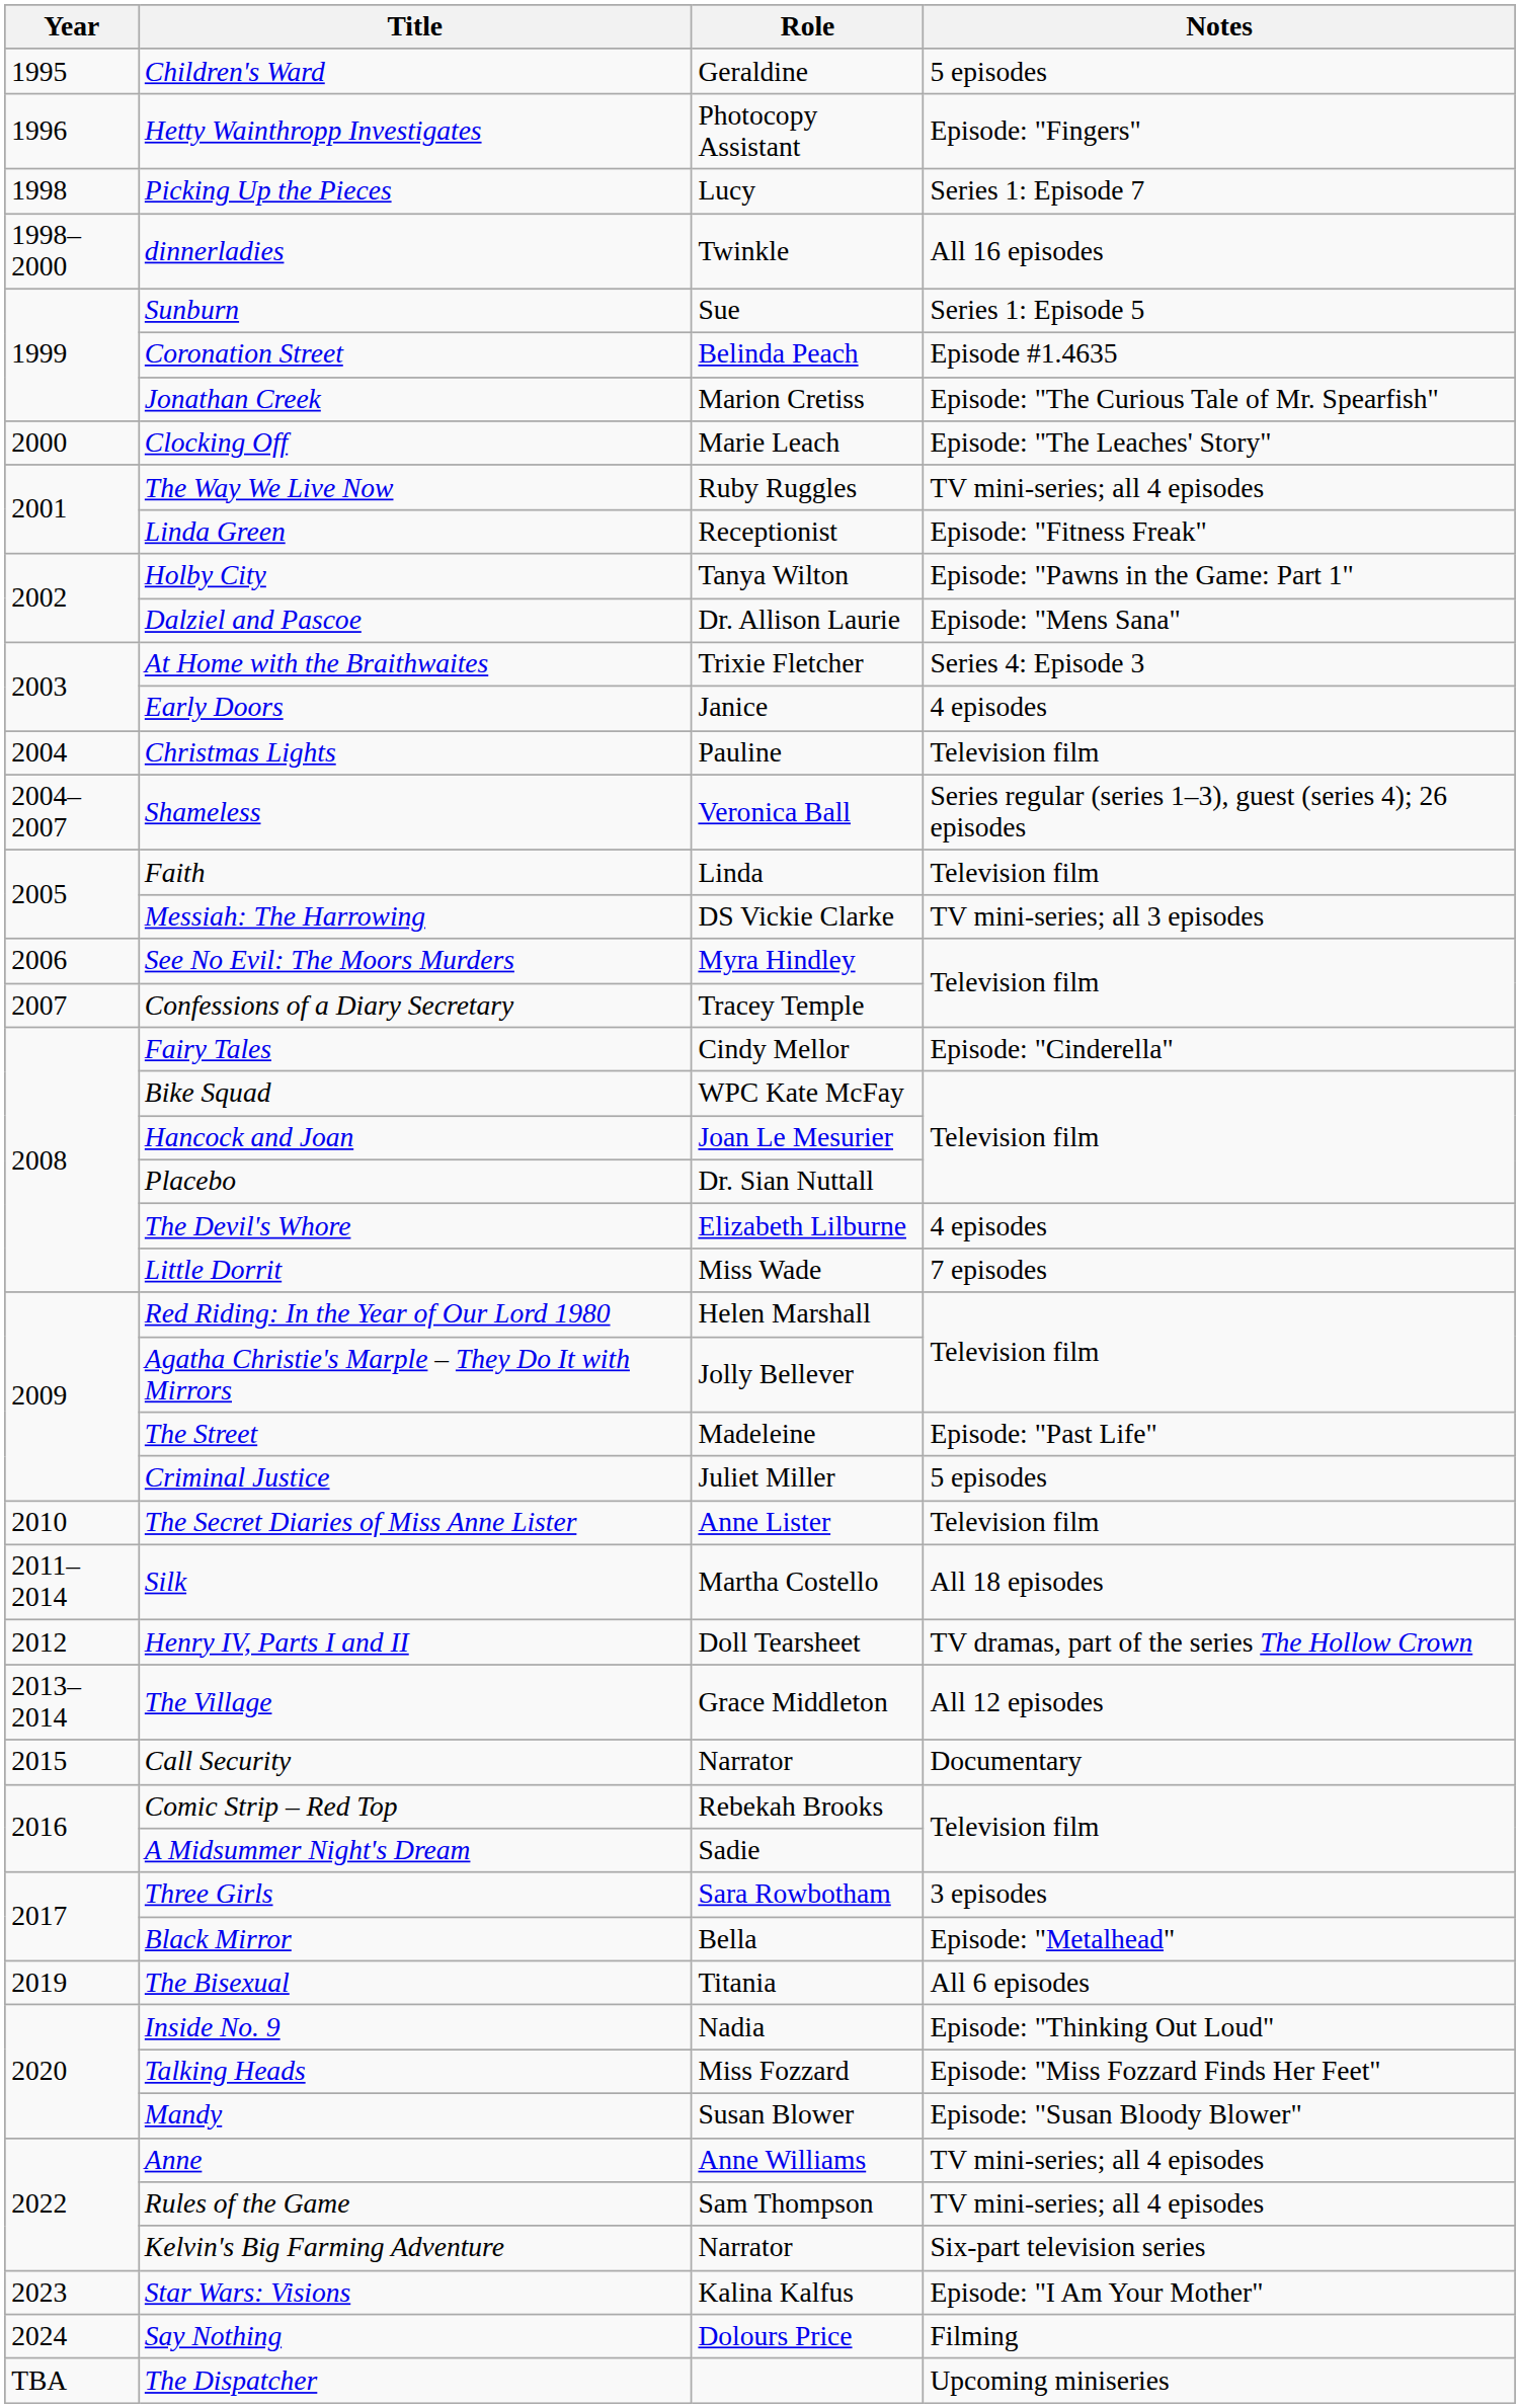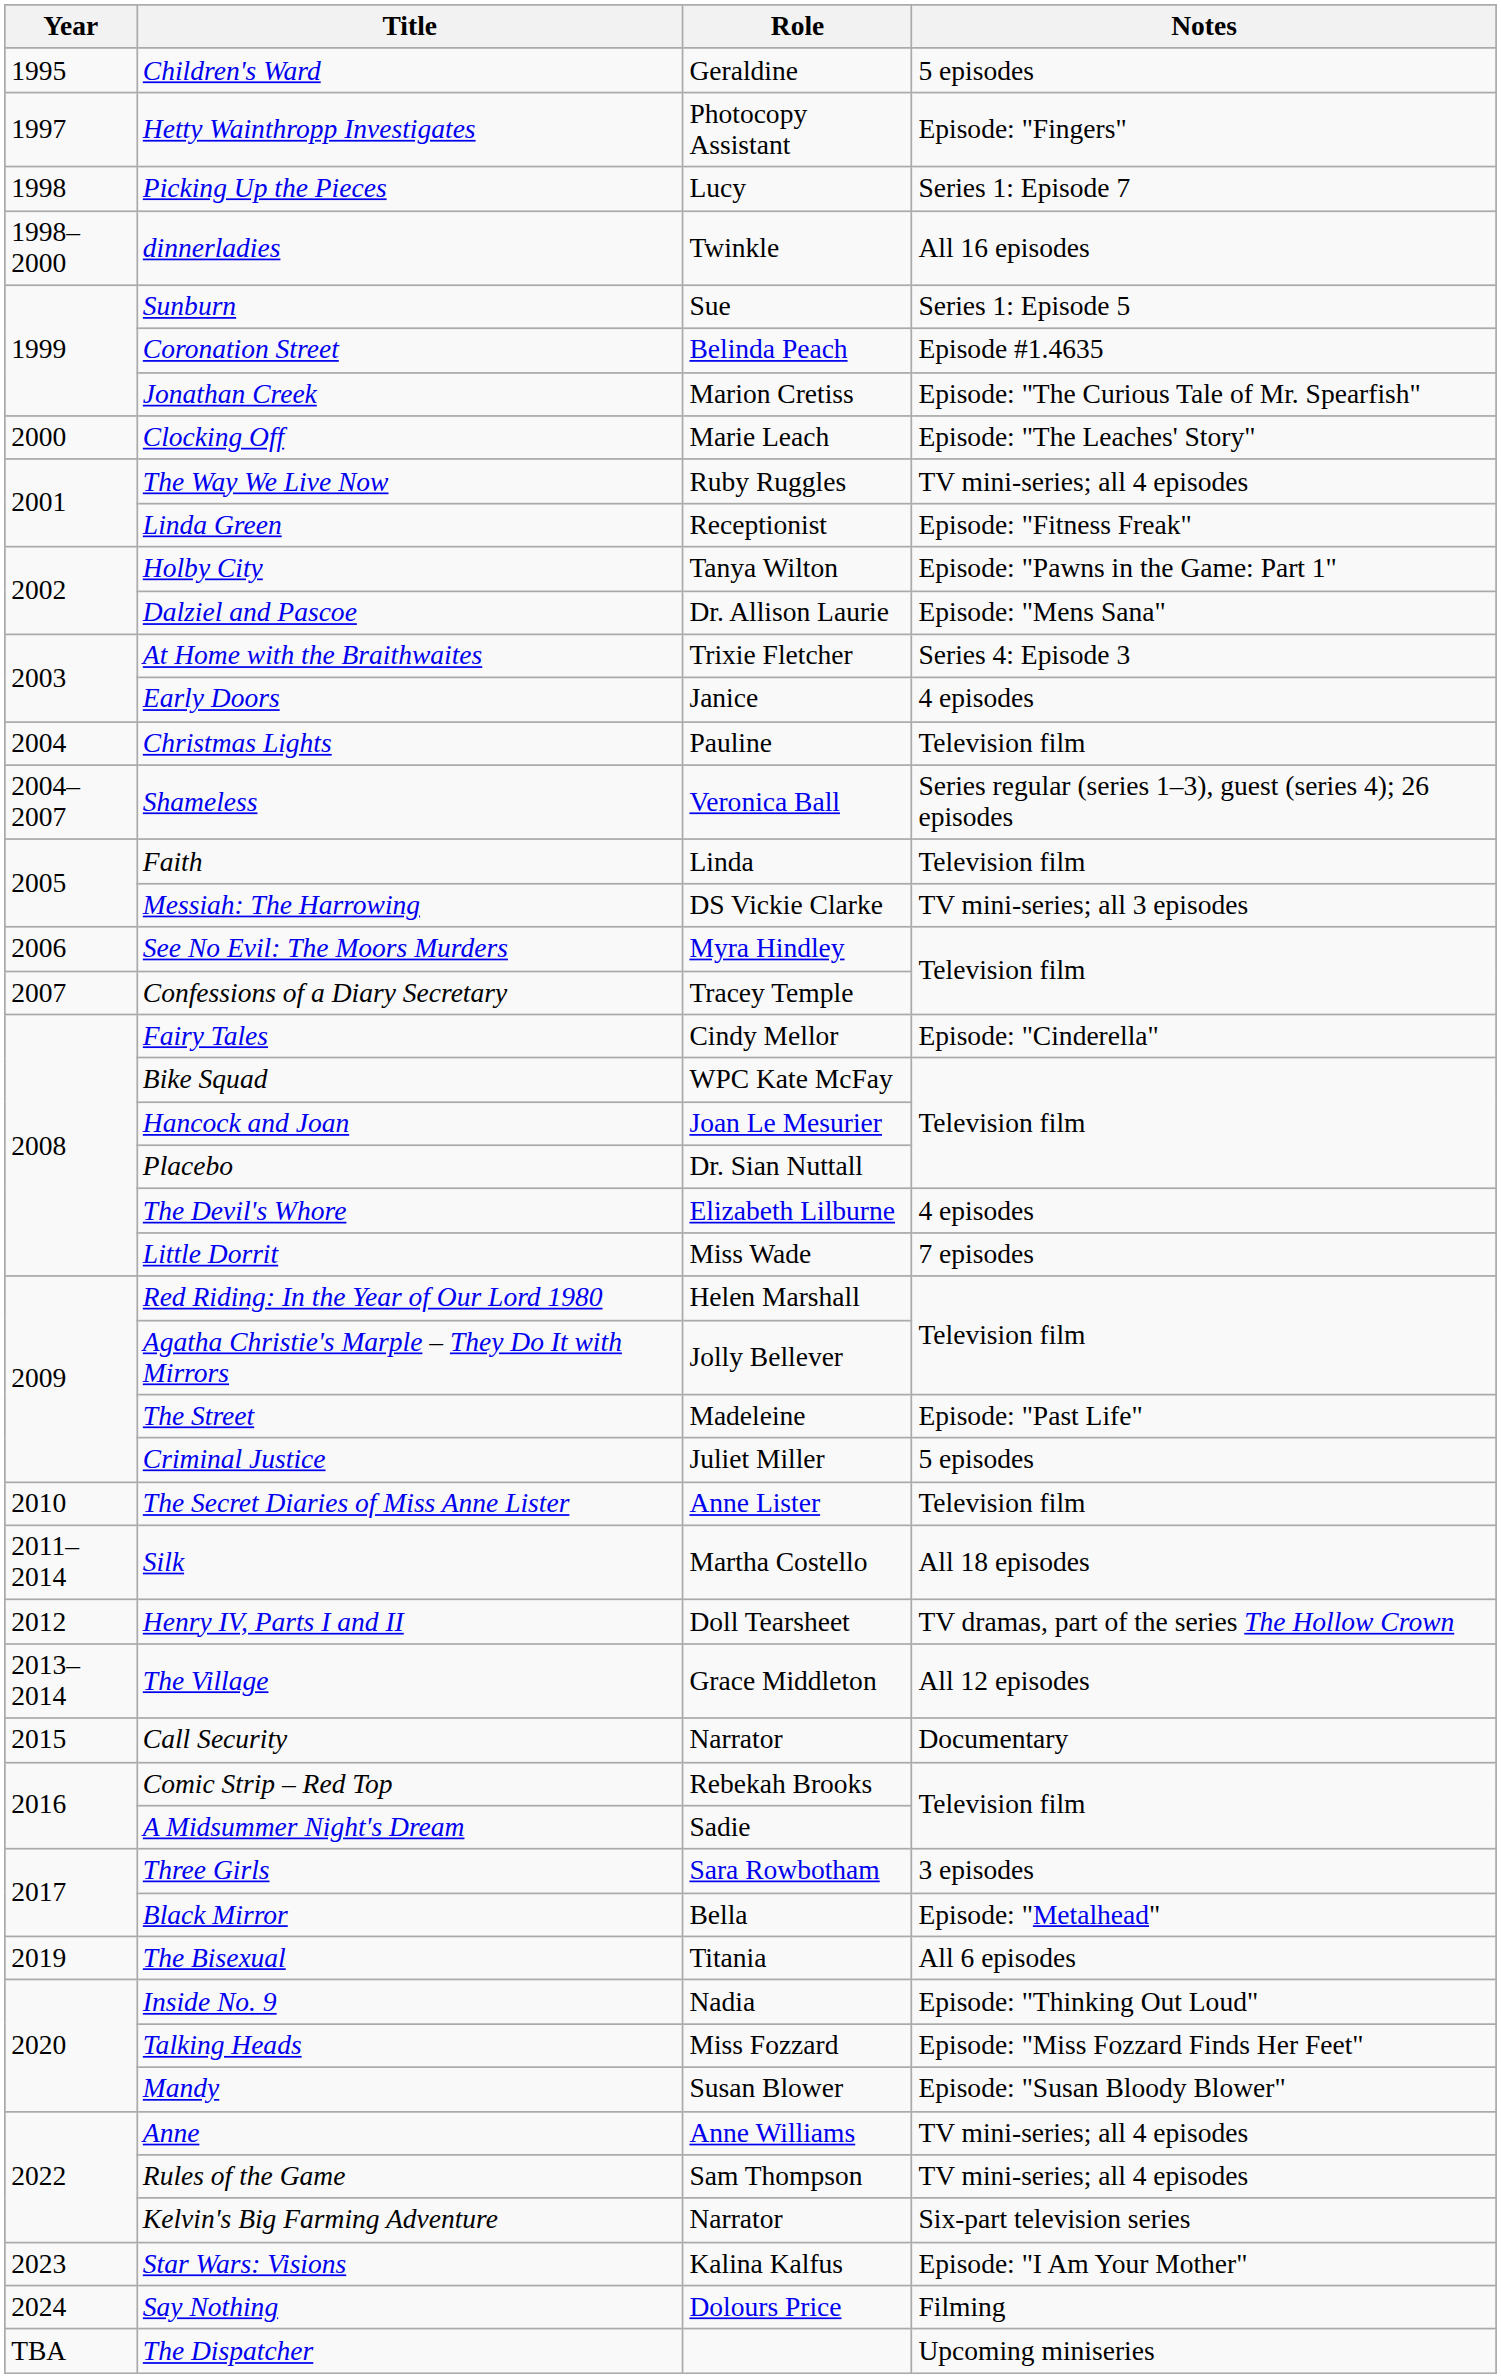Hetty Wainthropp Investigates | Year: 1996 -> 1997
